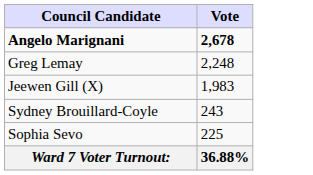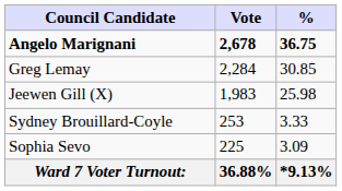+ column: % | 36.75 | 30.85 | 25.98 | 3.33 | 3.09 | *9.13%
Greg Lemay | Vote: 2,248 -> 2,284
Sydney Brouillard-Coyle | Vote: 243 -> 253
